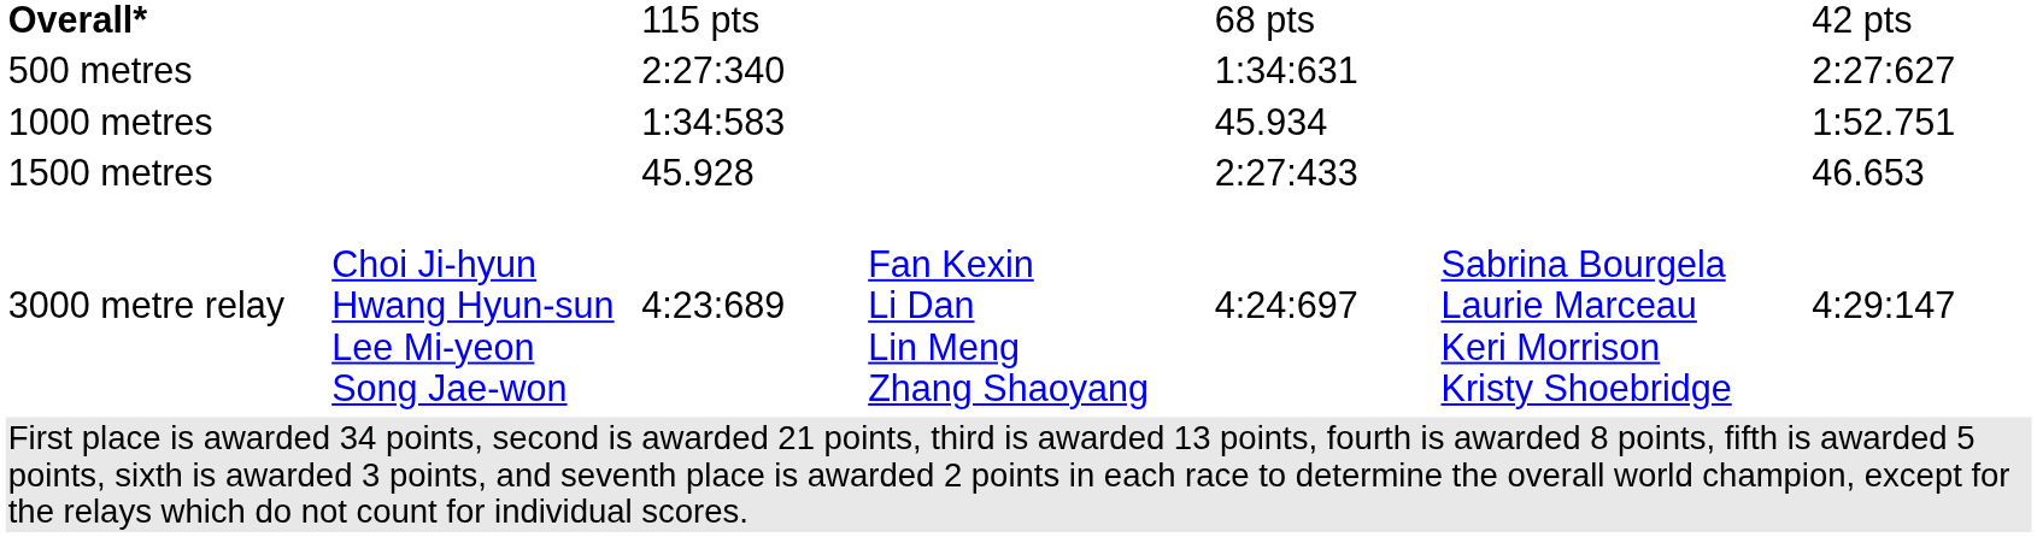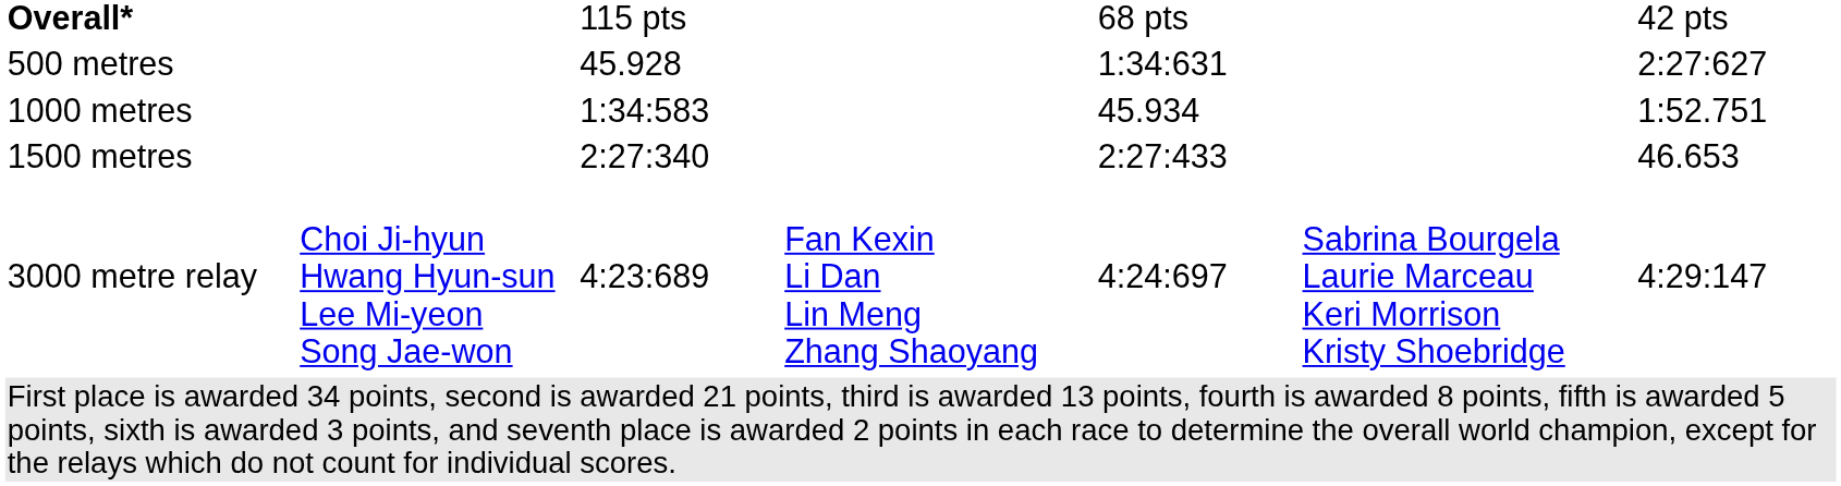500 metres | column 3: 2:27:340 -> 45.928
1500 metres | column 3: 45.928 -> 2:27:340
